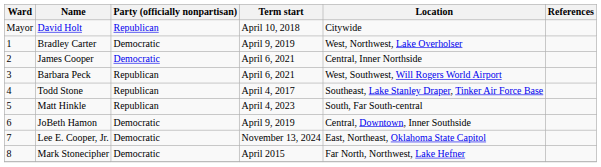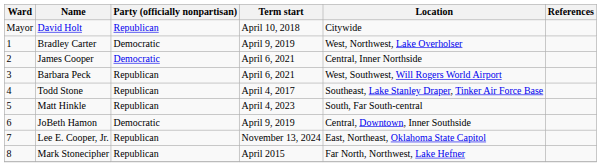Lee E. Cooper, Jr. | Party (officially nonpartisan): Democratic -> Republican
Mark Stonecipher | Party (officially nonpartisan): Democratic -> Republican
